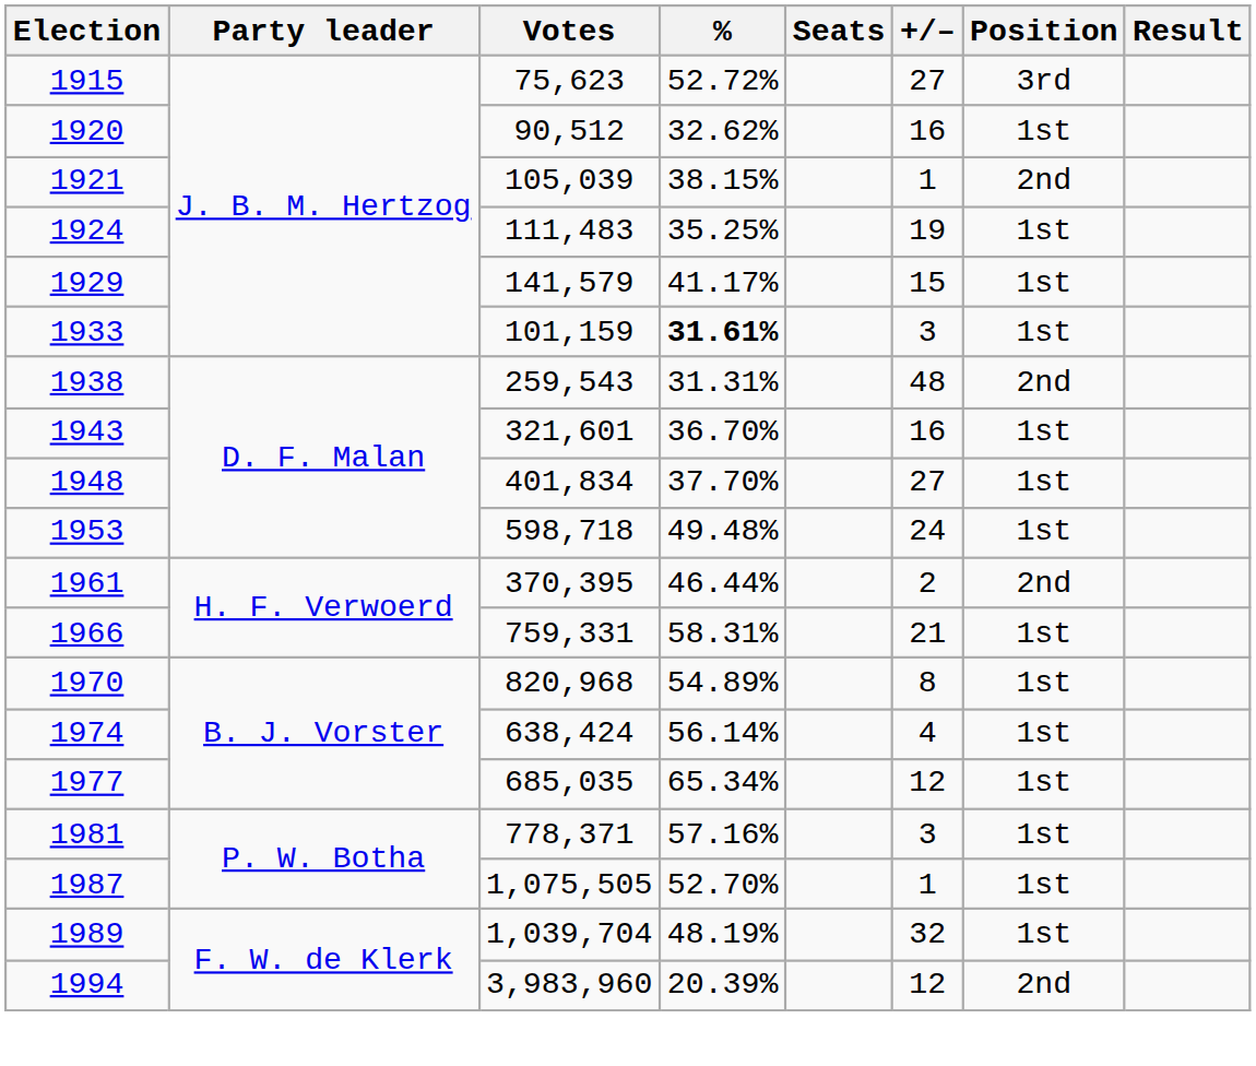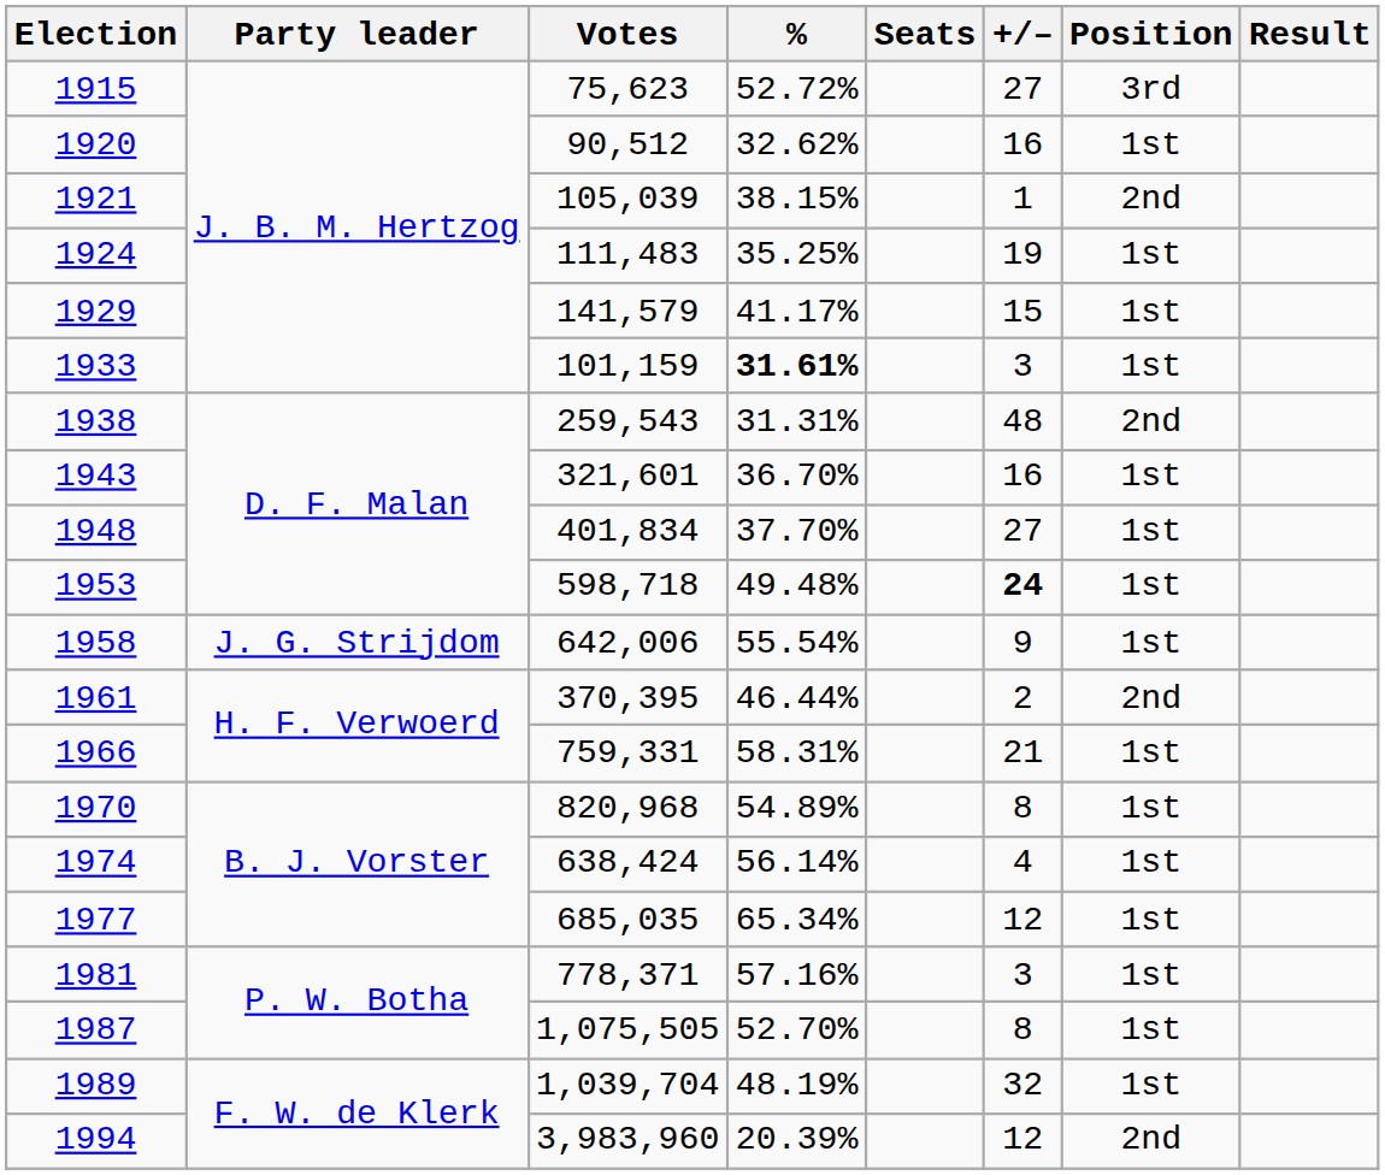1953 | +/–: normal -> bold
+ row: 1958 | J. G. Strijdom | 642,006 | 55.54% | 9 | 1st
1987 | +/–: 1 -> 8
